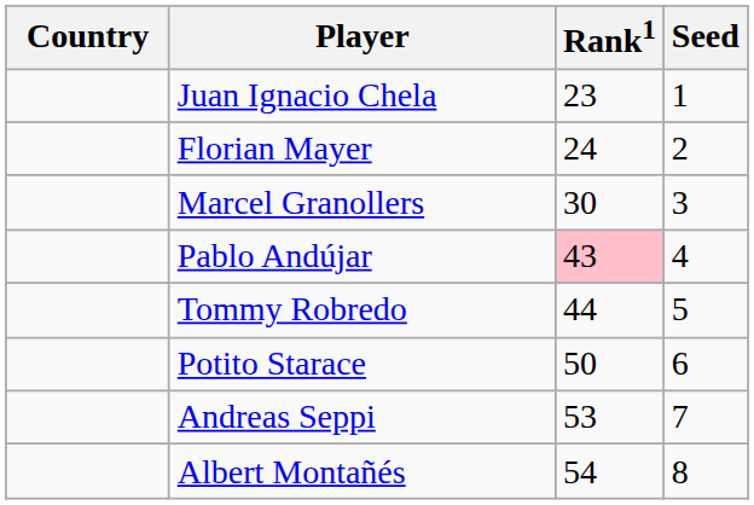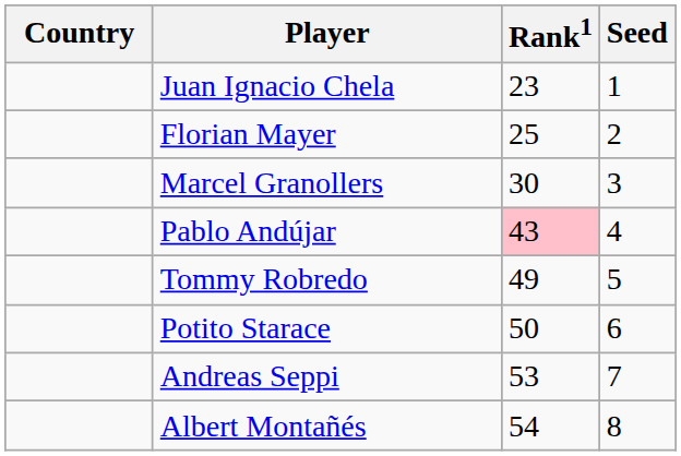Florian Mayer | Rank1: 24 -> 25
Tommy Robredo | Rank1: 44 -> 49
